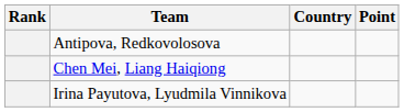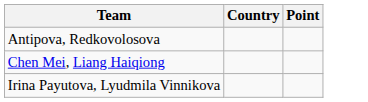- column: Rank
